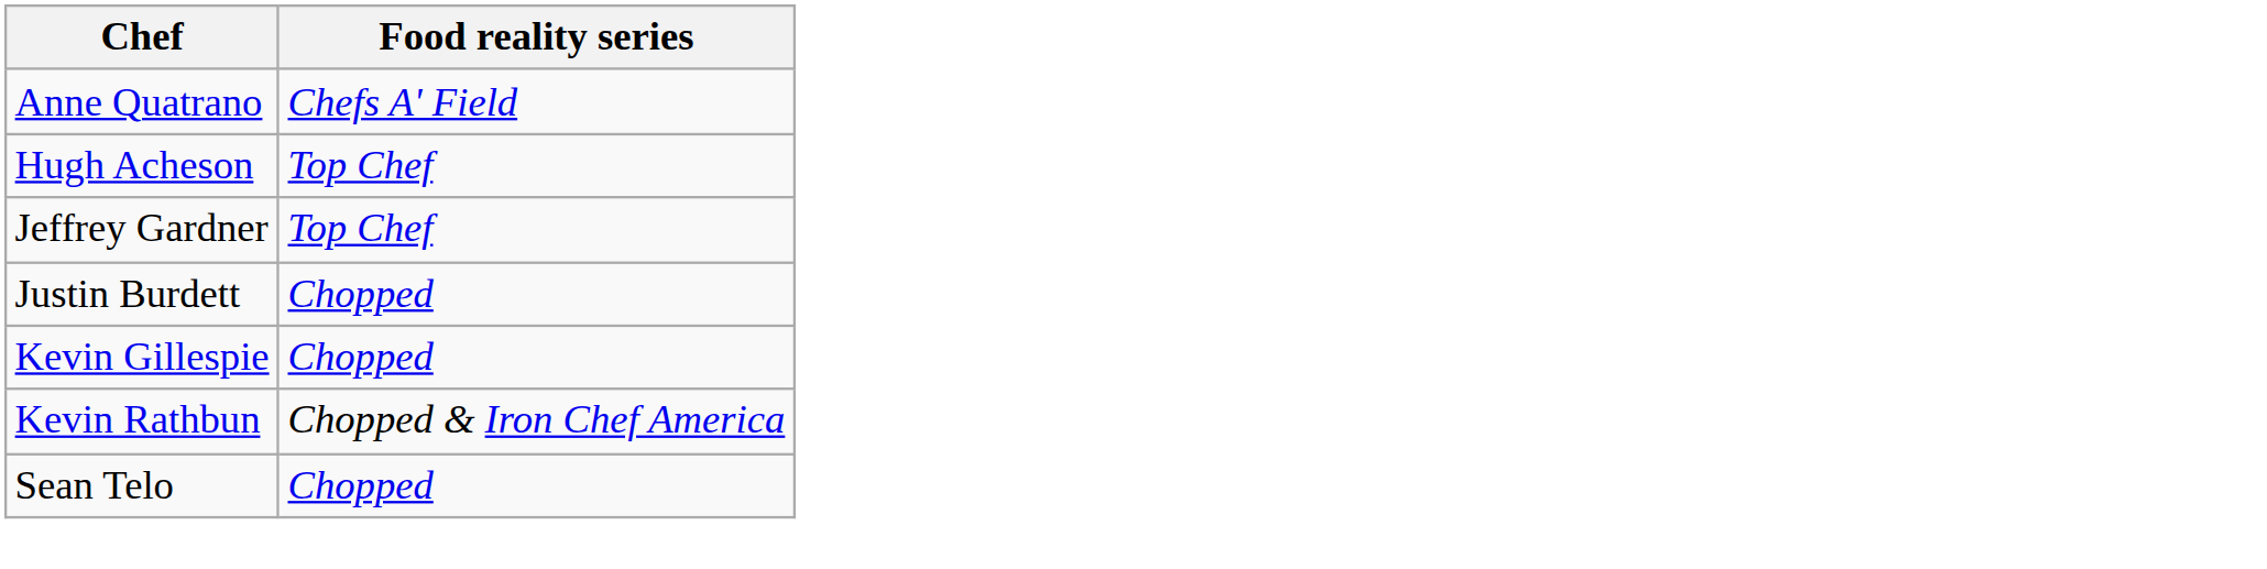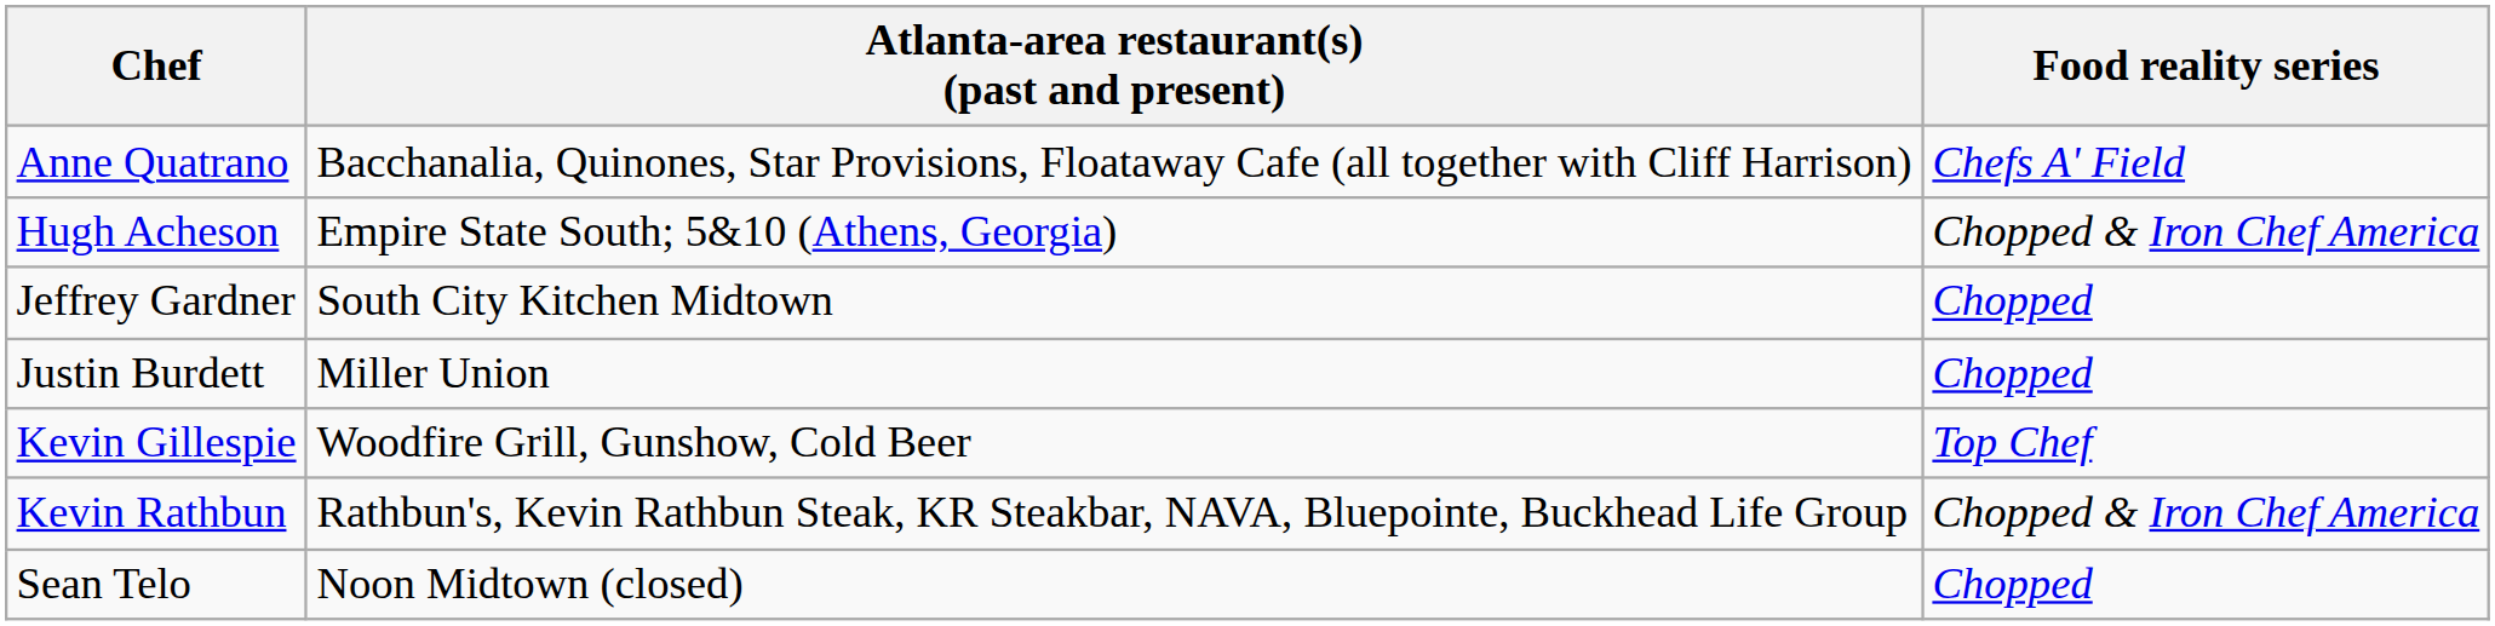+ column: Atlanta-area restaurant(s) (past and present) | Bacchanalia, Quinones, Star Provisions, Floataway Cafe (all together with Cliff Harrison) | Empire State South; 5&10 (Athens, Georgia) | South City Kitchen Midtown | Miller Union | Woodfire Grill, Gunshow, Cold Beer | Rathbun's, Kevin Rathbun Steak, KR Steakbar, NAVA, Bluepointe, Buckhead Life Group | Noon Midtown (closed)
Hugh Acheson | Food reality series: Top Chef -> Chopped & Iron Chef America
Jeffrey Gardner | Food reality series: Top Chef -> Chopped
Kevin Gillespie | Food reality series: Chopped -> Top Chef
